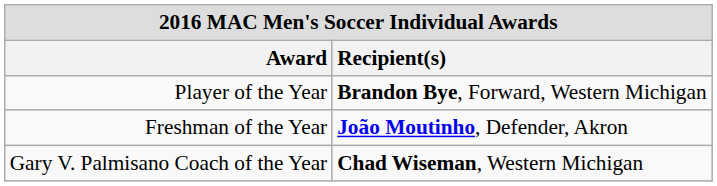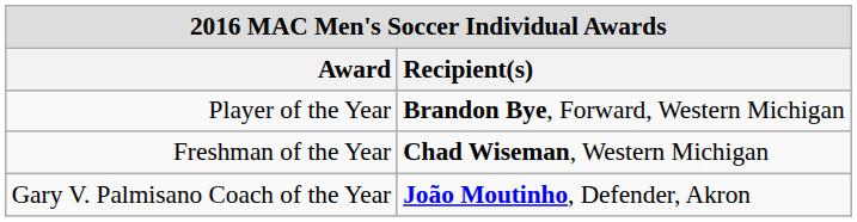Freshman of the Year | Recipient(s): João Moutinho, Defender, Akron -> Chad Wiseman, Western Michigan
Gary V. Palmisano Coach of the Year | Recipient(s): Chad Wiseman, Western Michigan -> João Moutinho, Defender, Akron
